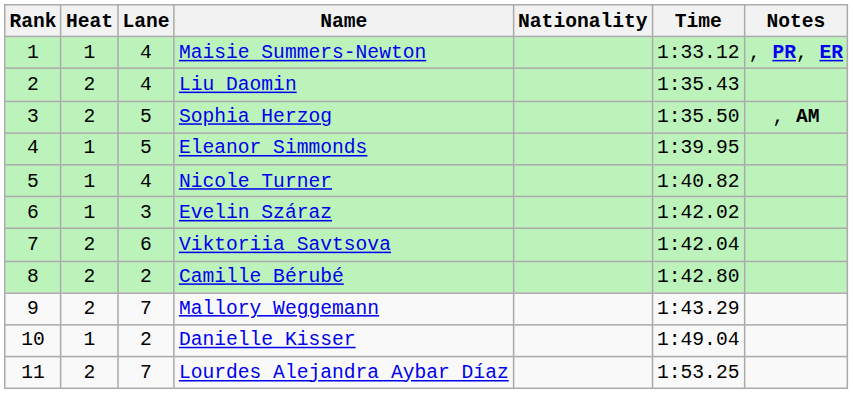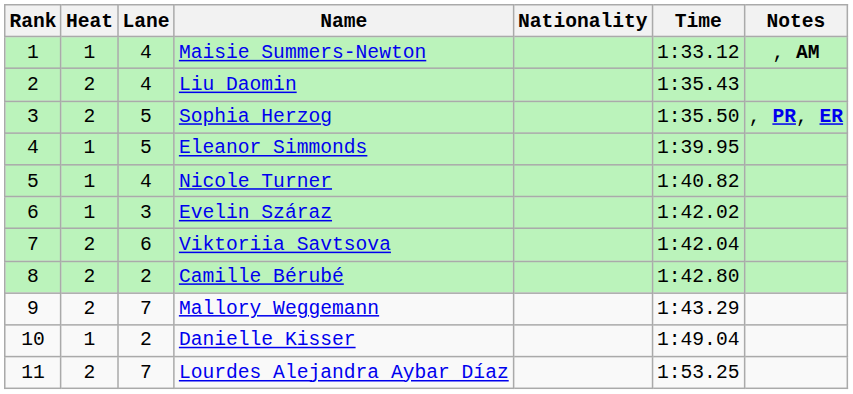Maisie Summers-Newton | Notes: , PR, ER -> , AM
Sophia Herzog | Notes: , AM -> , PR, ER
